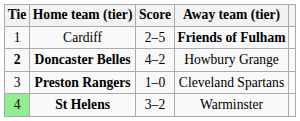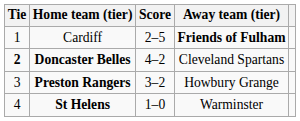Doncaster Belles | Away team (tier): Howbury Grange -> Cleveland Spartans
Preston Rangers | Score: 1–0 -> 3–2
Preston Rangers | Away team (tier): Cleveland Spartans -> Howbury Grange
St Helens | Tie: lightgreen background -> no background
St Helens | Score: 3–2 -> 1–0
